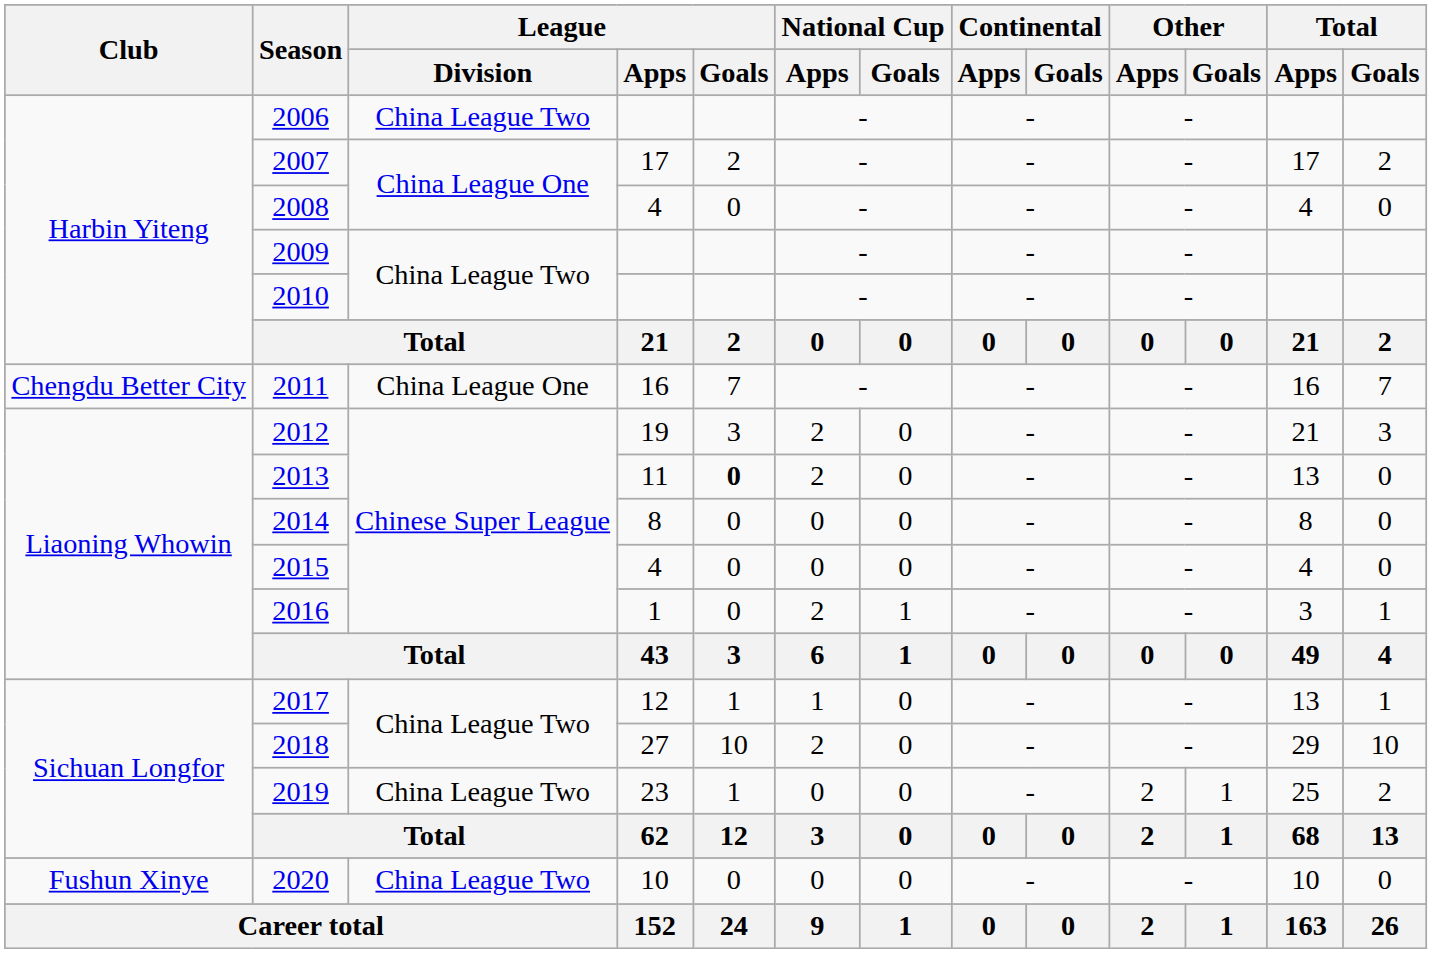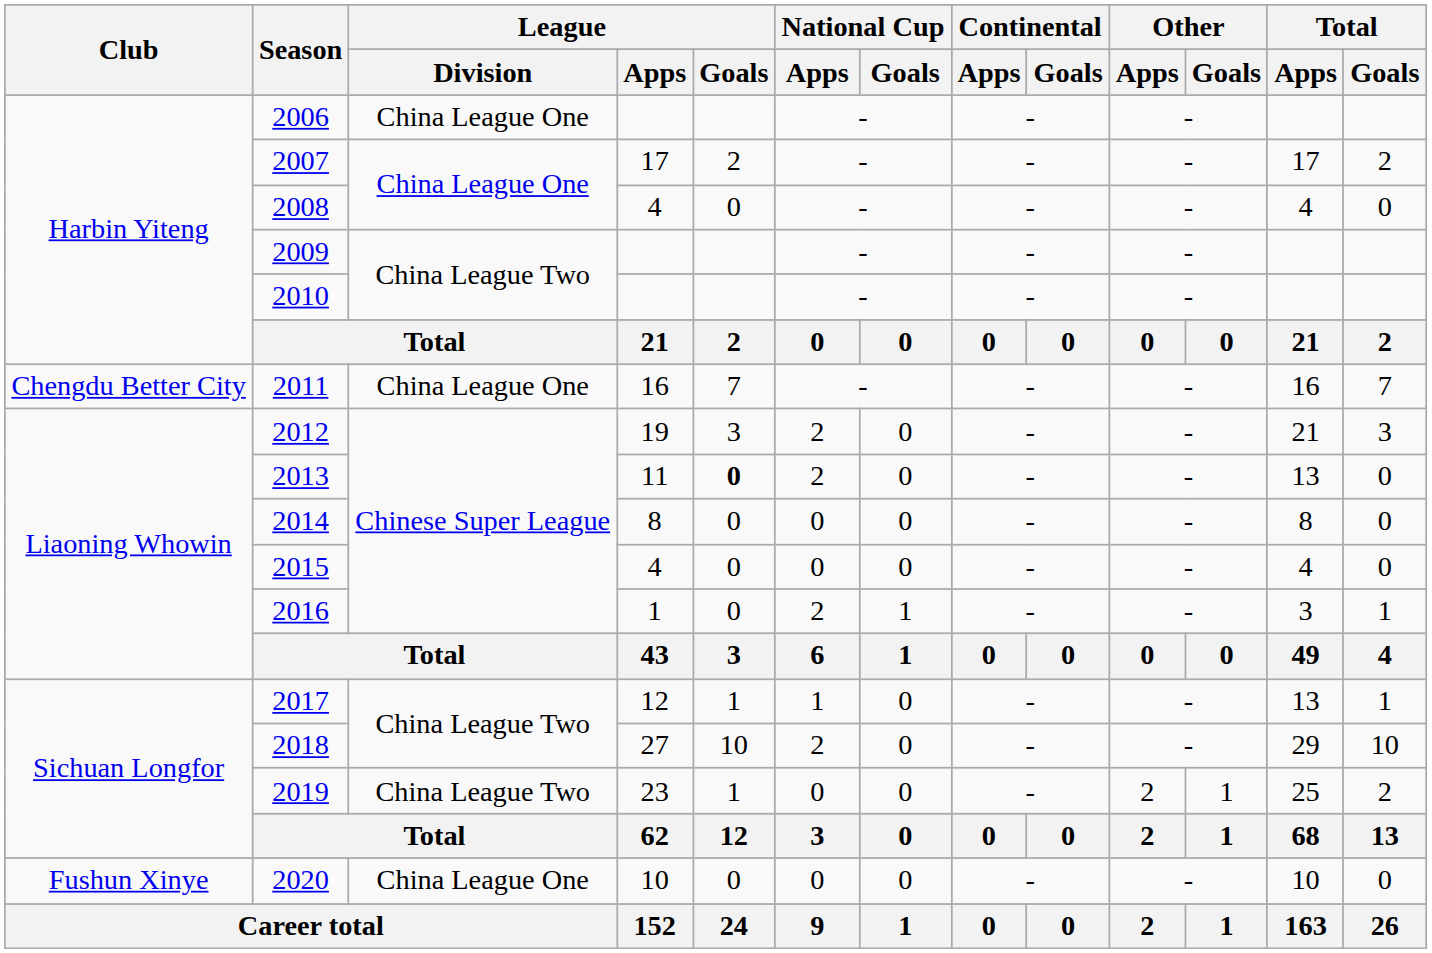2006 | League / Division: China League Two -> China League One
2020 | League / Division: China League Two -> China League One
